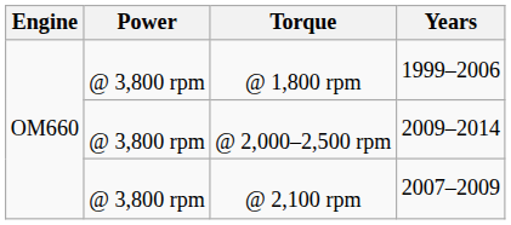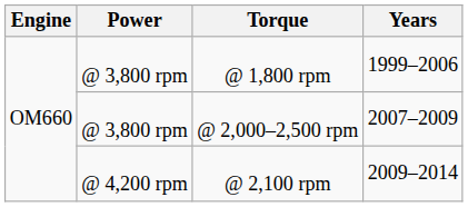@ 2,000–2,500 rpm | Years: 2009–2014 -> 2007–2009
@ 2,100 rpm | Power: @ 3,800 rpm -> @ 4,200 rpm
@ 2,100 rpm | Years: 2007–2009 -> 2009–2014
